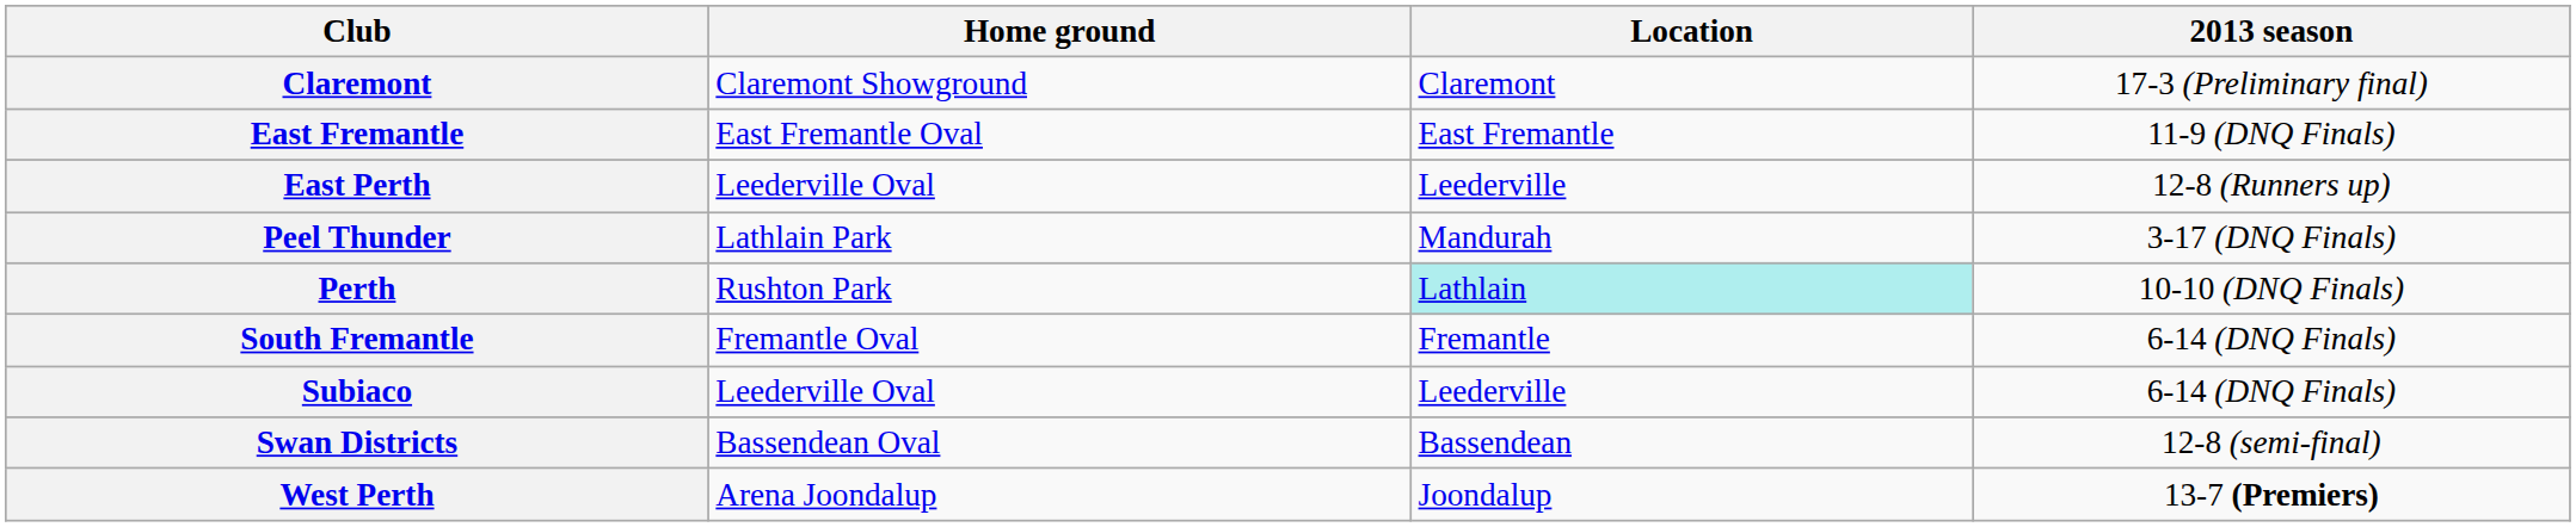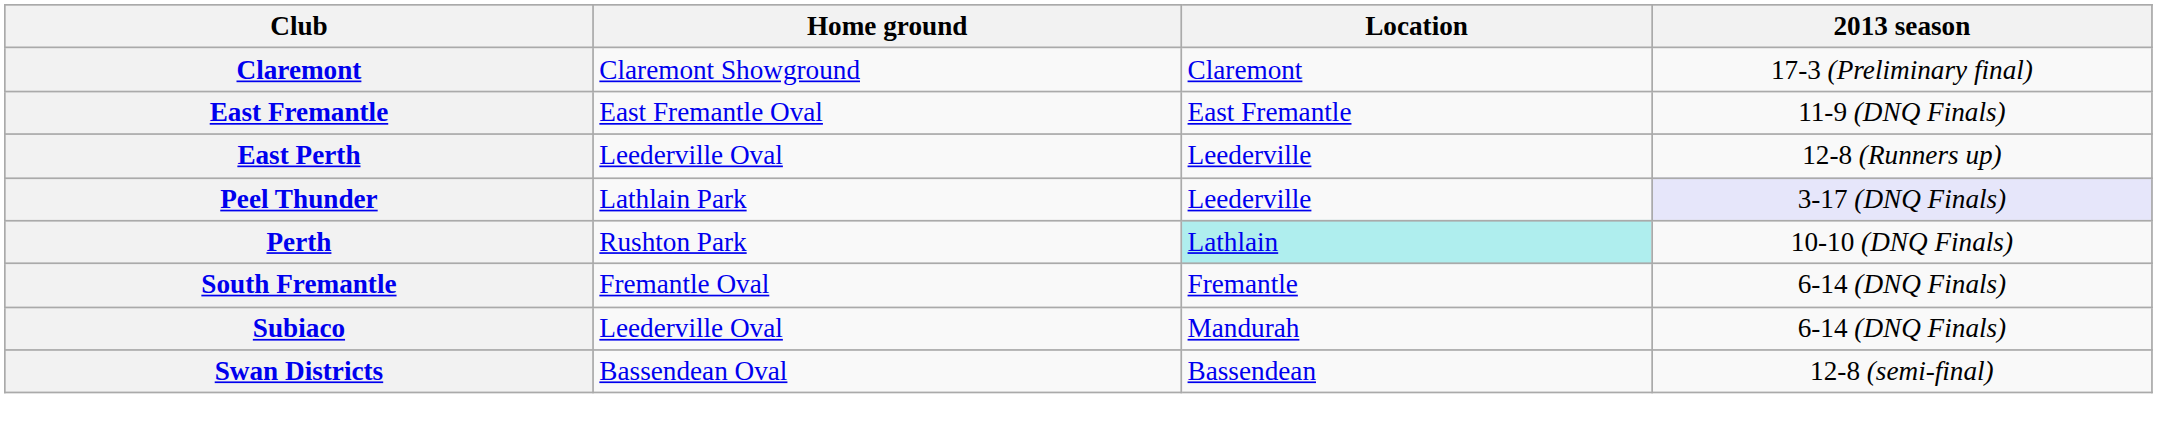Peel Thunder | Location: Mandurah -> Leederville
Peel Thunder | 2013 season: no background -> lavender background
Subiaco | Location: Leederville -> Mandurah
- row: West Perth | Arena Joondalup | Joondalup | 13-7 (Premiers)
